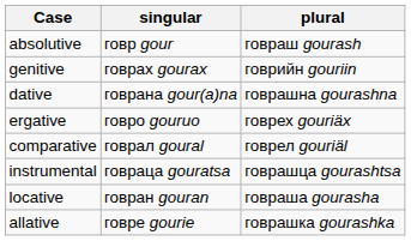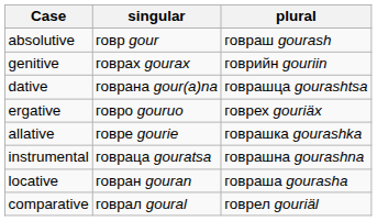dative | plural: говрашна gourashna -> говрашца gourashtsa
rows swapped: allative <-> comparative
instrumental | plural: говрашца gourashtsa -> говрашна gourashna
